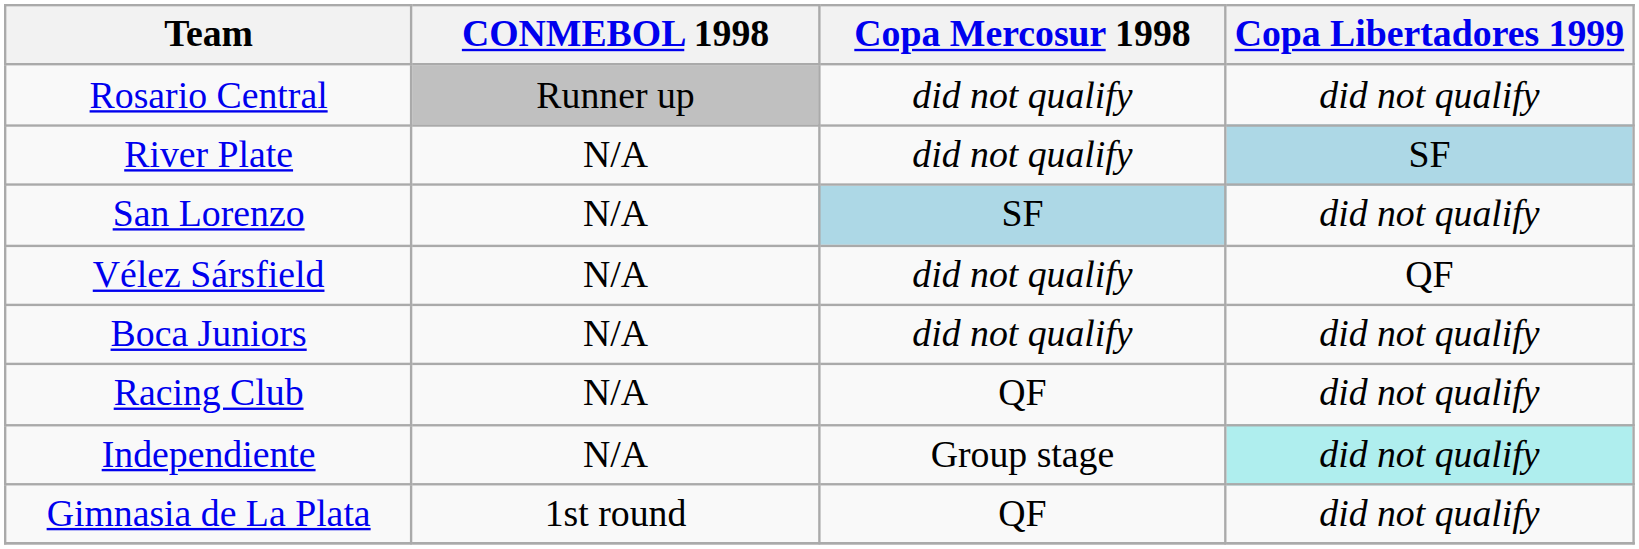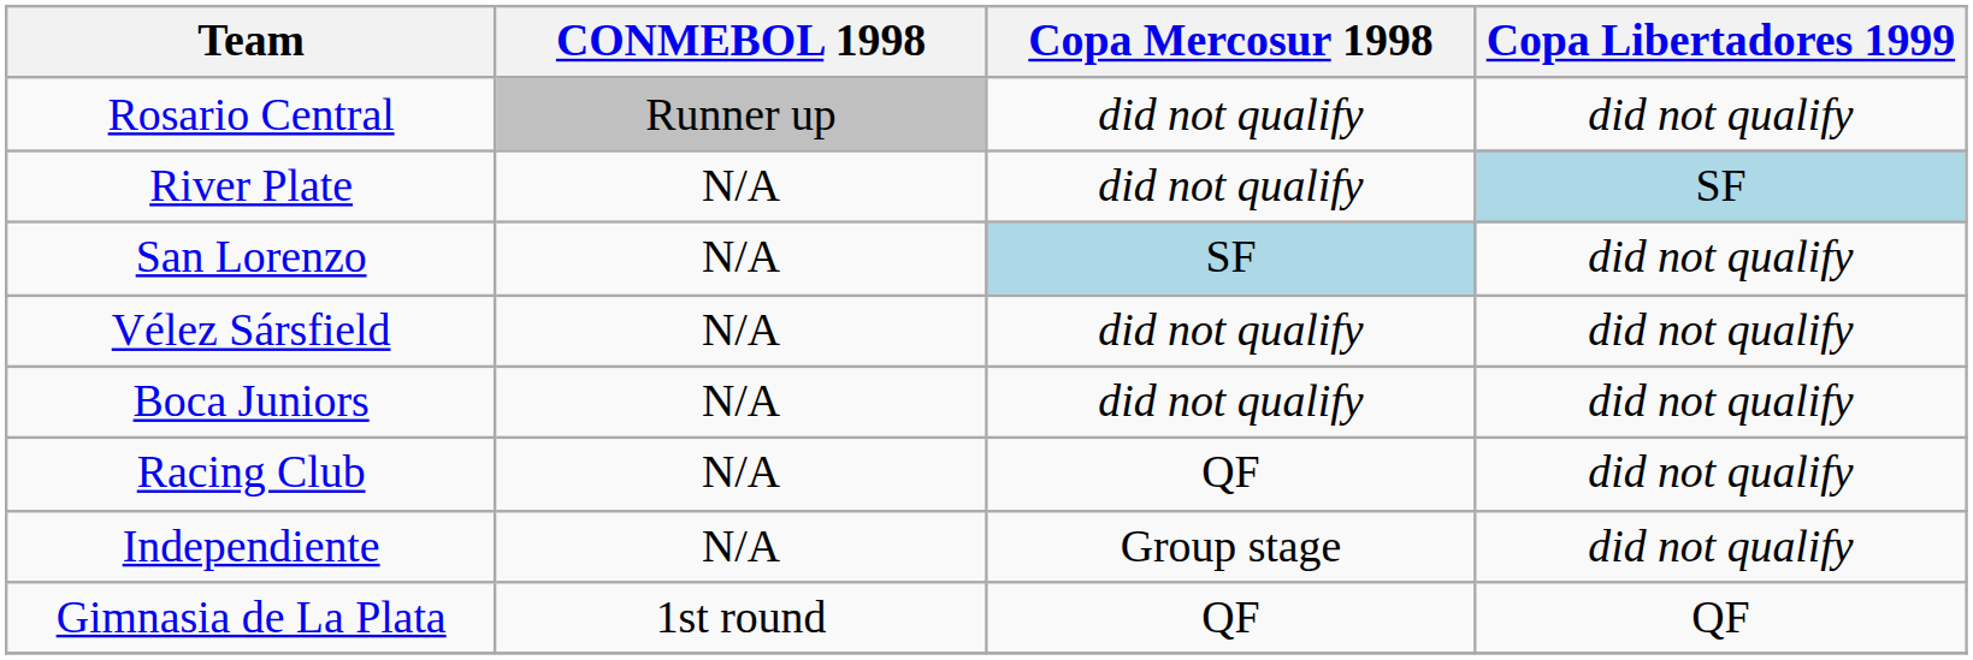Vélez Sársfield | Copa Libertadores 1999: QF -> did not qualify
Independiente | Copa Libertadores 1999: paleturquoise background -> no background
Gimnasia de La Plata | Copa Libertadores 1999: did not qualify -> QF
